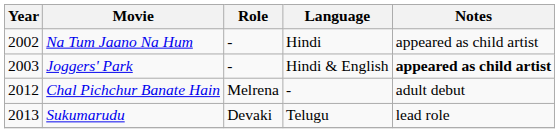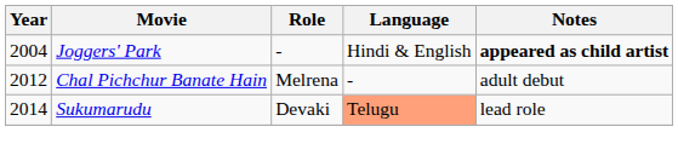- row: 2002 | Na Tum Jaano Na Hum | - | Hindi | appeared as child artist
Joggers' Park | Year: 2003 -> 2004
Sukumarudu | Year: 2013 -> 2014
Sukumarudu | Language: no background -> lightsalmon background
